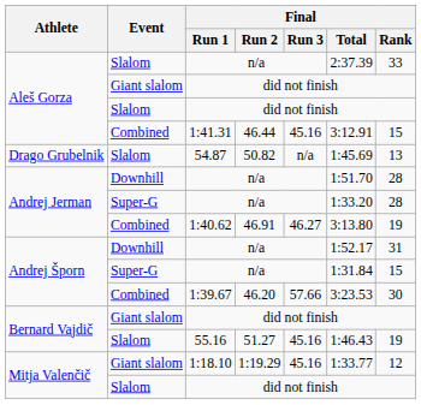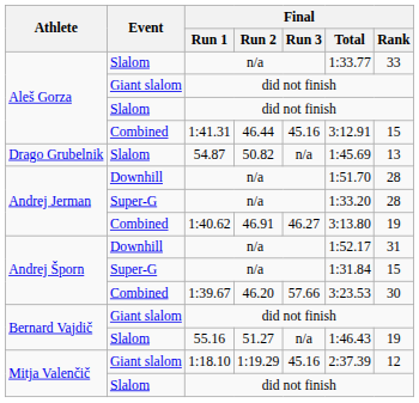Aleš Gorza / n/a | Final / Total: 2:37.39 -> 1:33.77
55.16 | Final / Run 3: 45.16 -> n/a
1:18.10 | Final / Total: 1:33.77 -> 2:37.39
